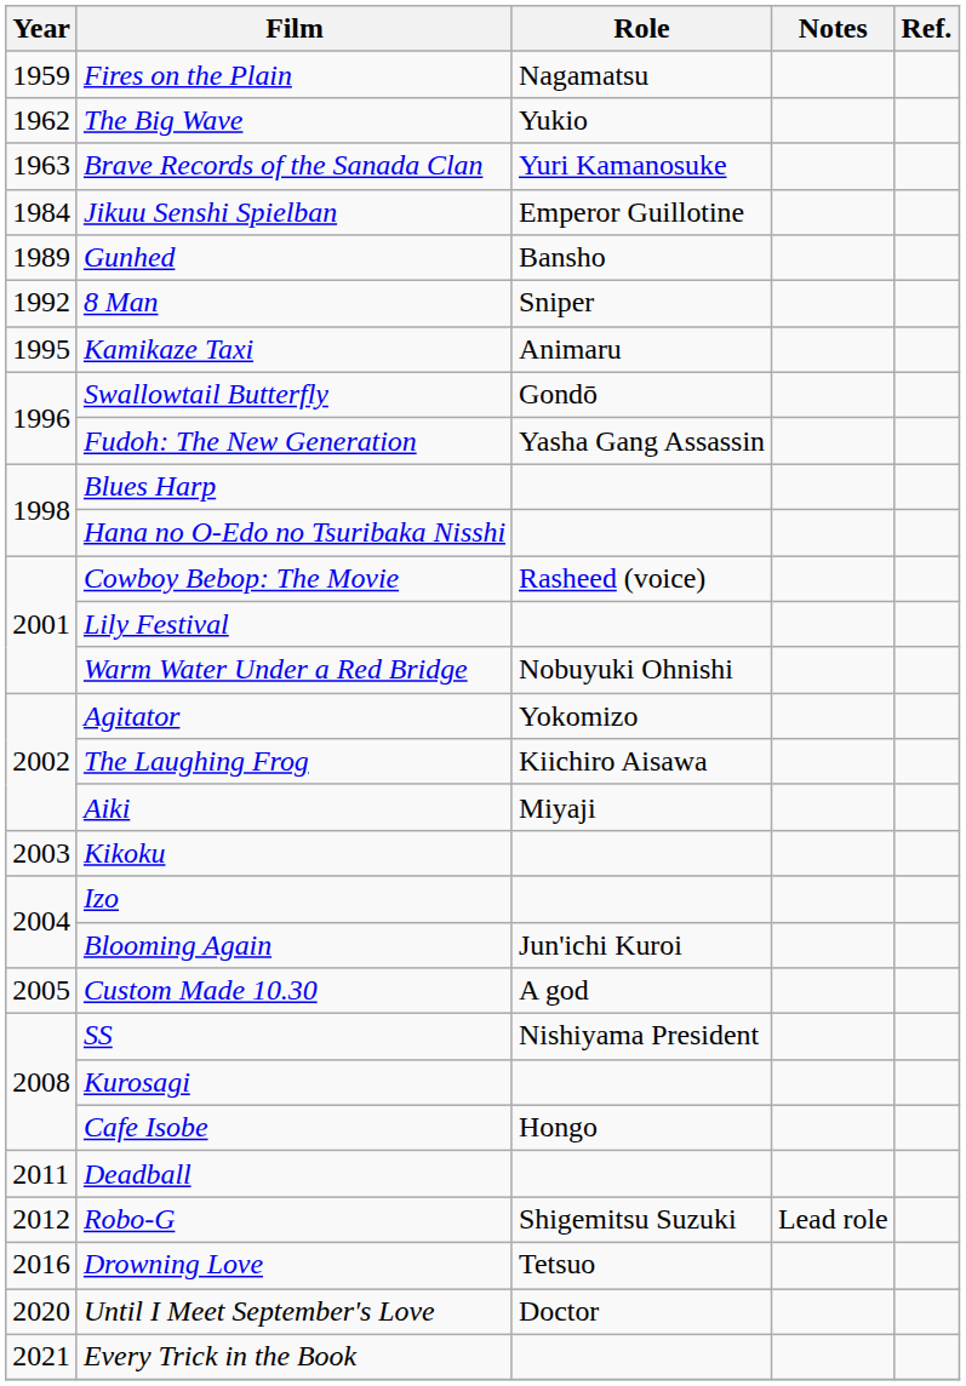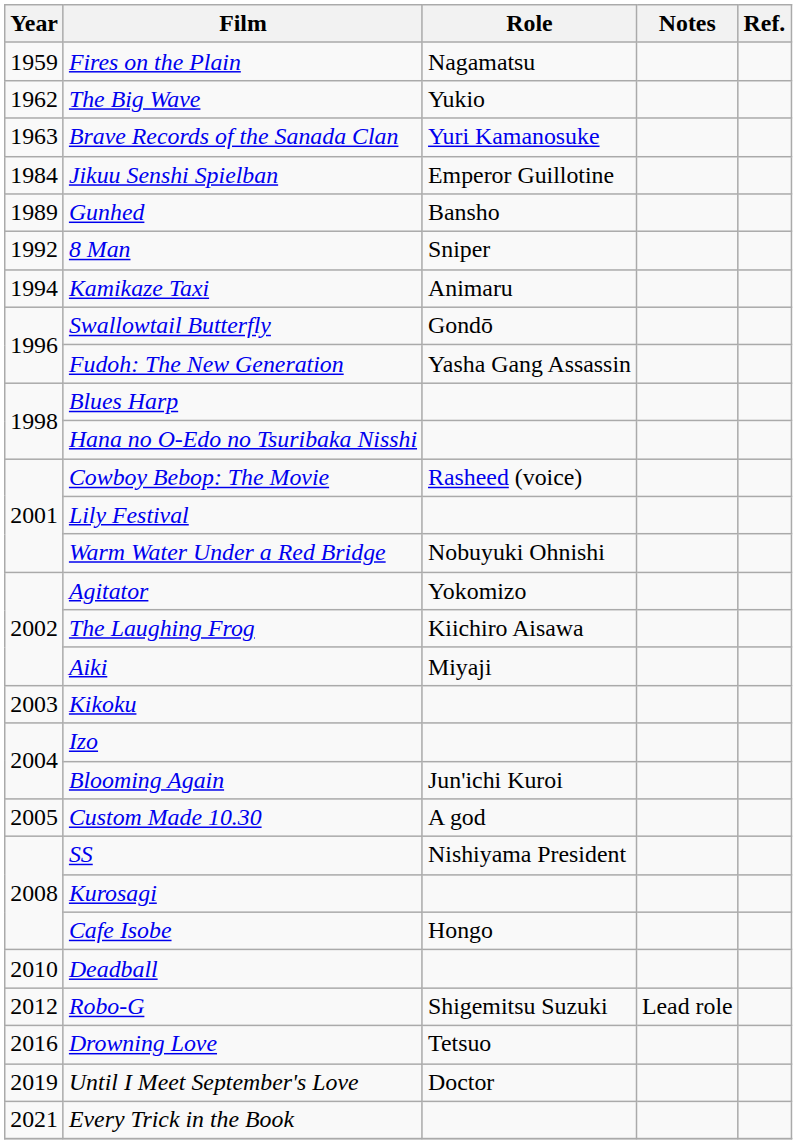Kamikaze Taxi | Year: 1995 -> 1994
Deadball | Year: 2011 -> 2010
Until I Meet September's Love | Year: 2020 -> 2019
